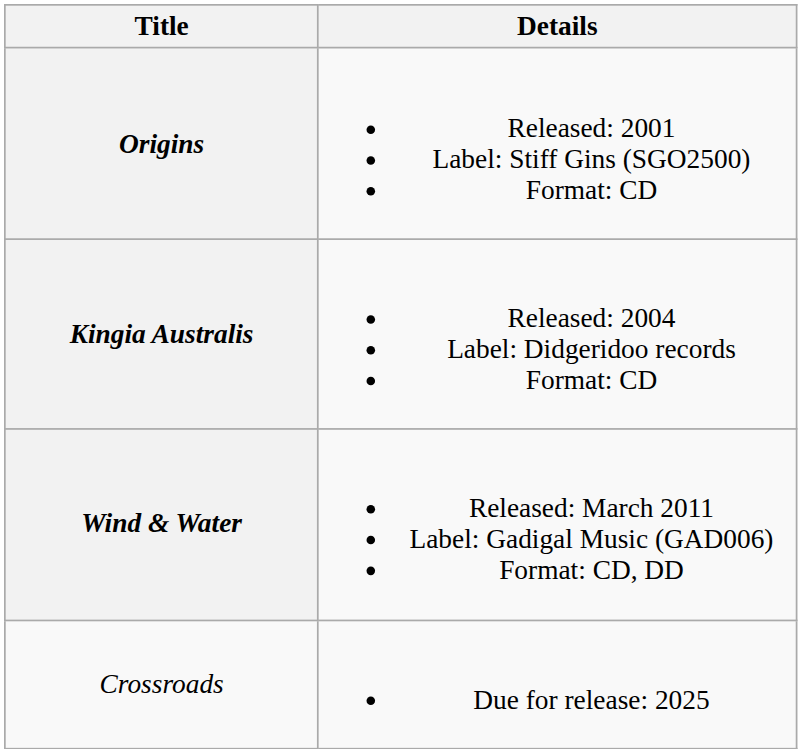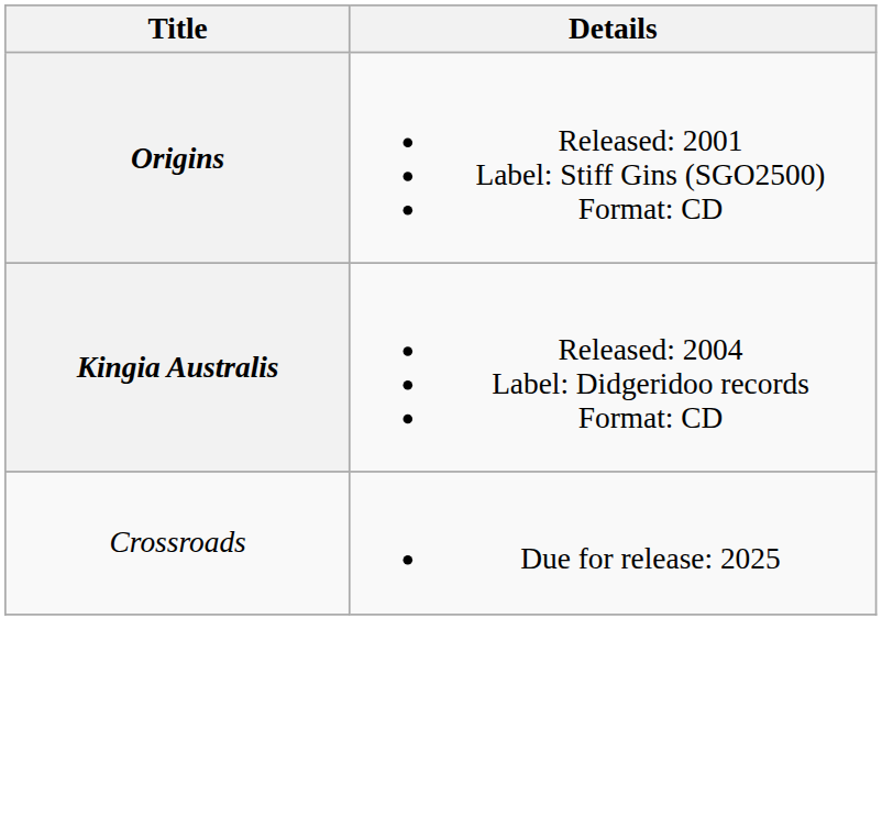- row: Wind & Water | Released: March 2011 Label: Gadigal Music (GAD006) Format: CD, DD
